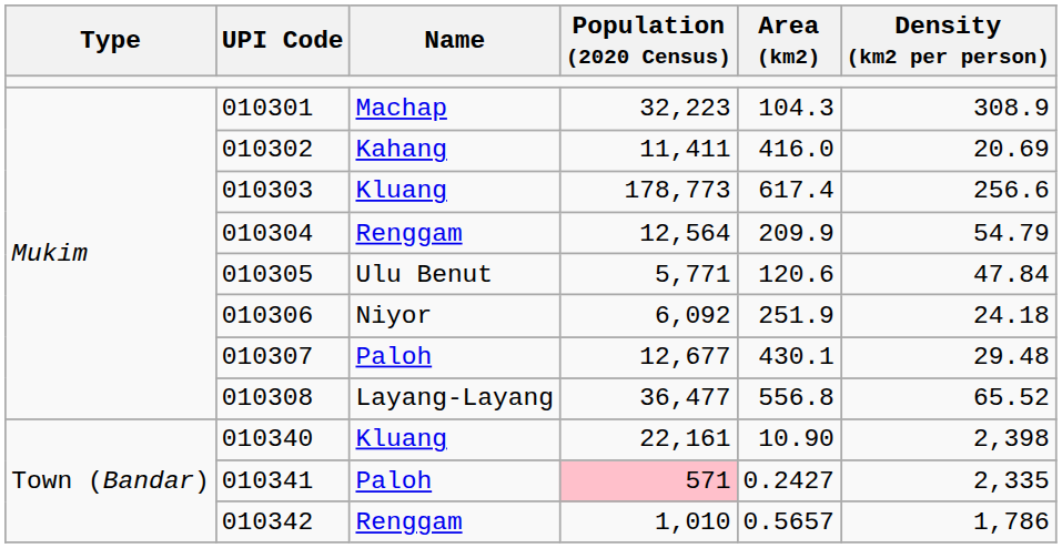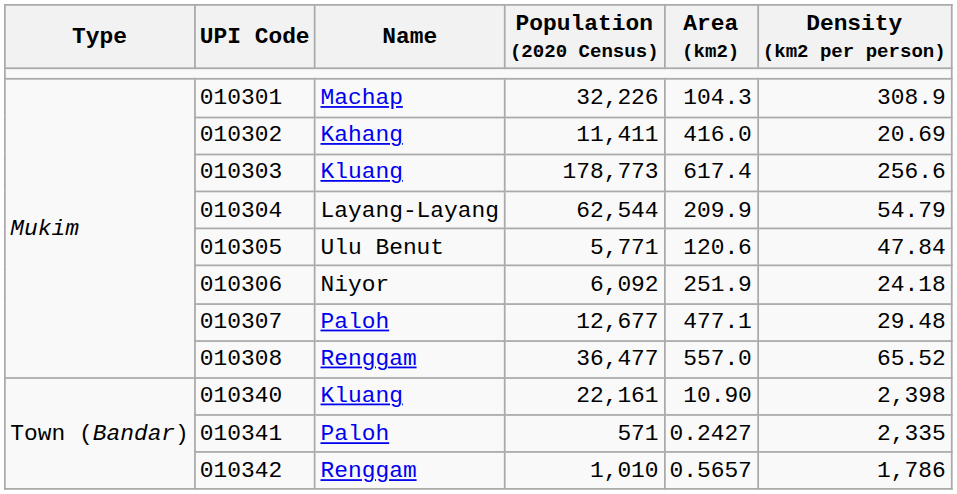010301 | Population (2020 Census): 32,223 -> 32,226
010304 | Name: Renggam -> Layang-Layang
010304 | Population (2020 Census): 12,564 -> 62,544
010307 | Area (km2): 430.1 -> 477.1
010308 | Name: Layang-Layang -> Renggam
010308 | Area (km2): 556.8 -> 557.0
010341 | Population (2020 Census): pink background -> no background
